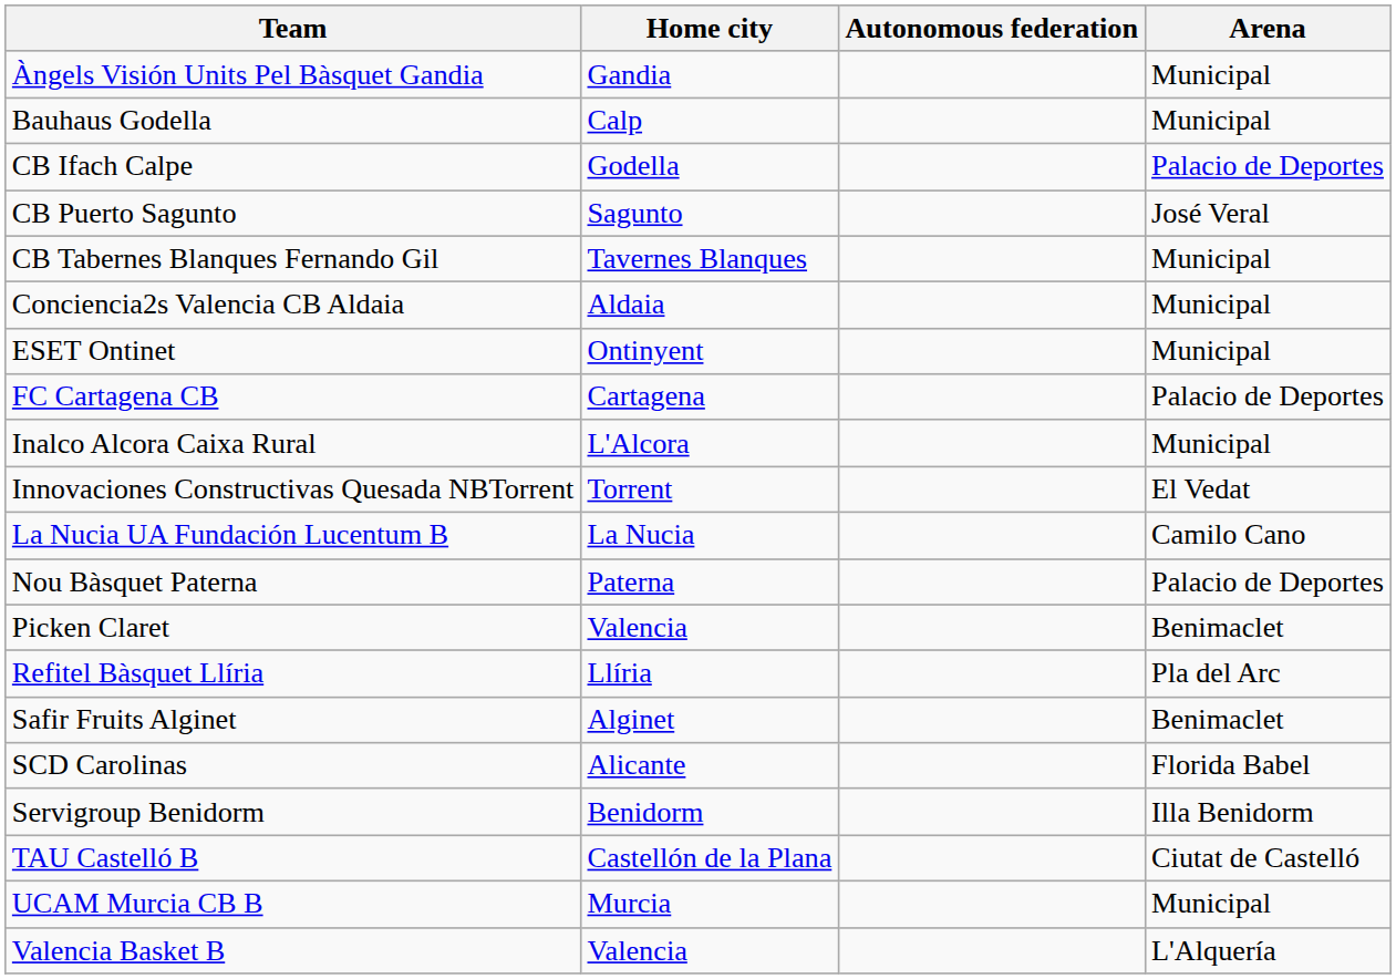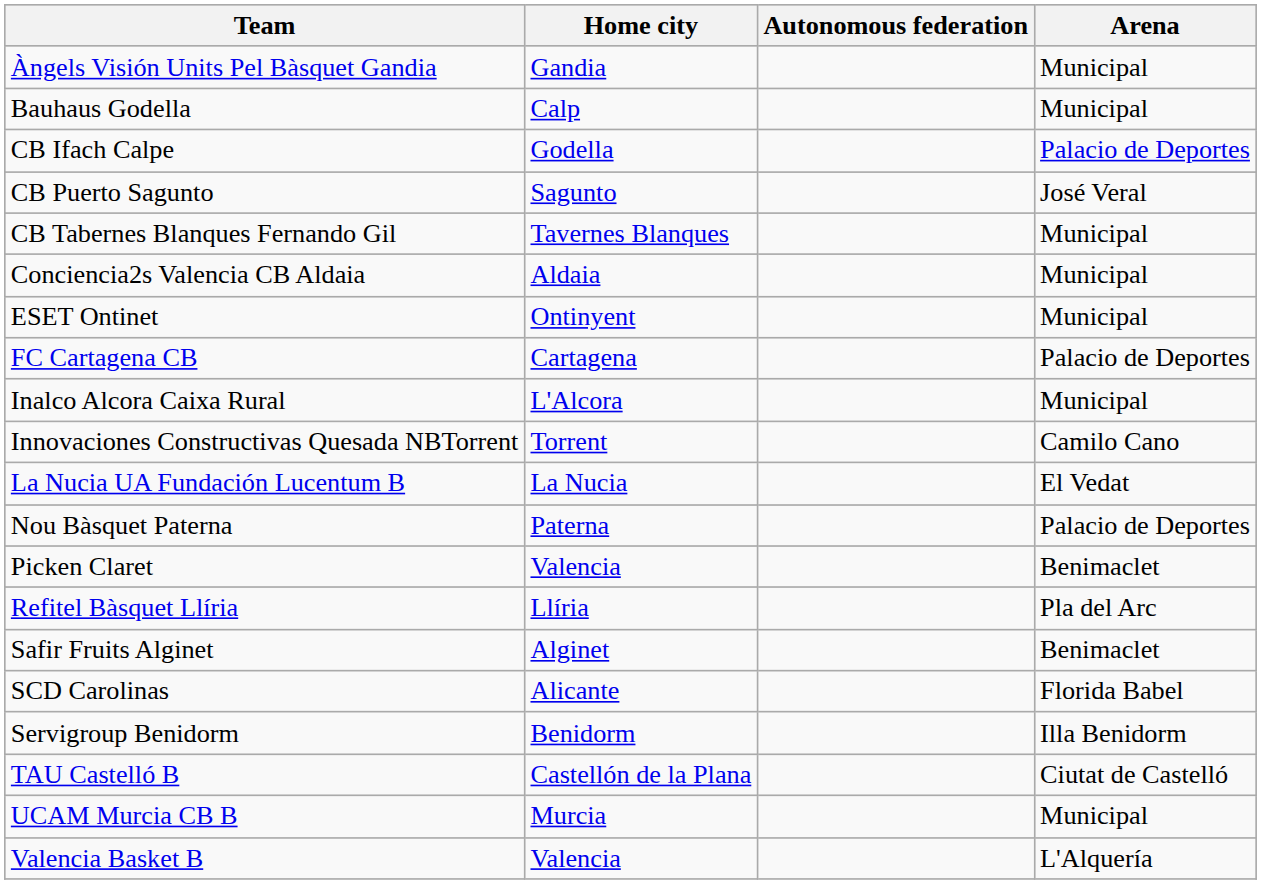Innovaciones Constructivas Quesada NBTorrent | Arena: El Vedat -> Camilo Cano
La Nucia UA Fundación Lucentum B | Arena: Camilo Cano -> El Vedat
